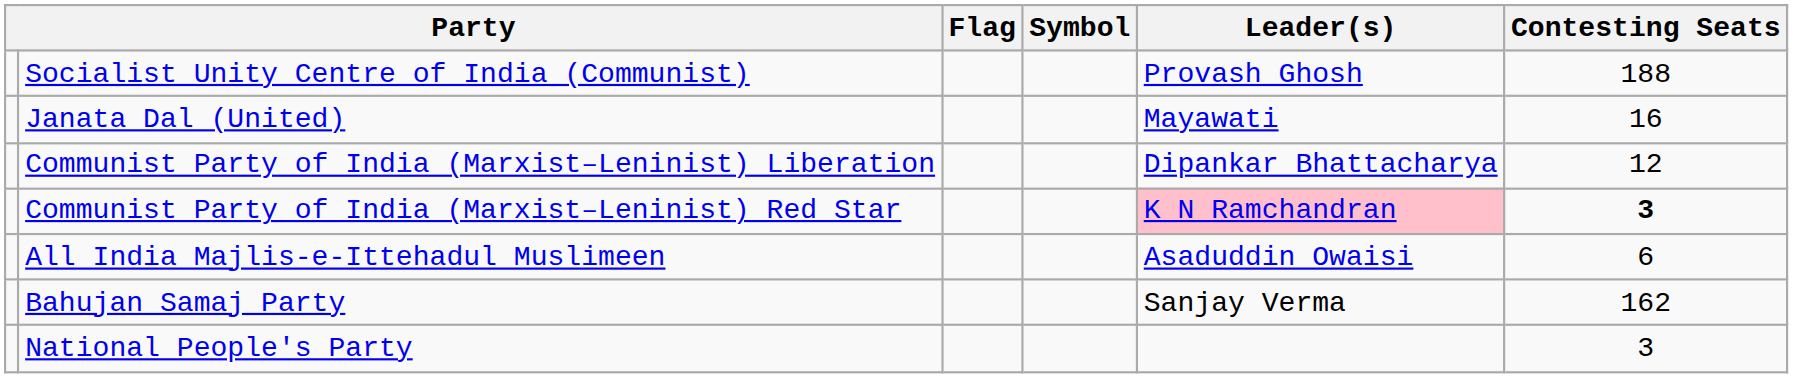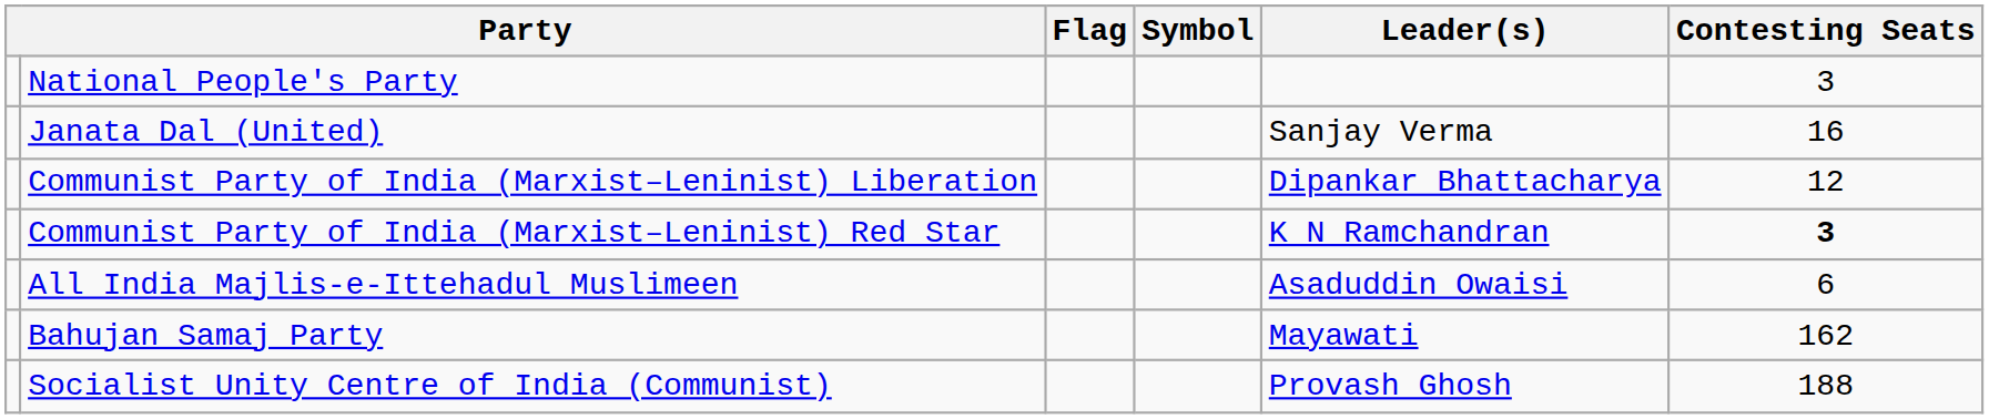rows swapped: Socialist Unity Centre of India (Communist) <-> National People's Party
Janata Dal (United) | Leader(s): Mayawati -> Sanjay Verma
Communist Party of India (Marxist–Leninist) Red Star | Leader(s): pink background -> no background
Bahujan Samaj Party | Leader(s): Sanjay Verma -> Mayawati
